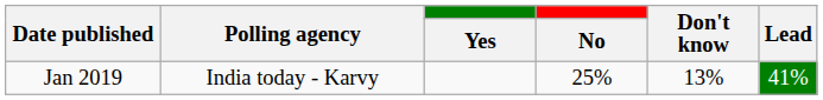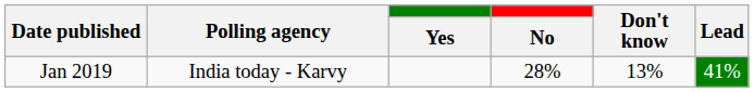Jan 2019 | No: 25% -> 28%
